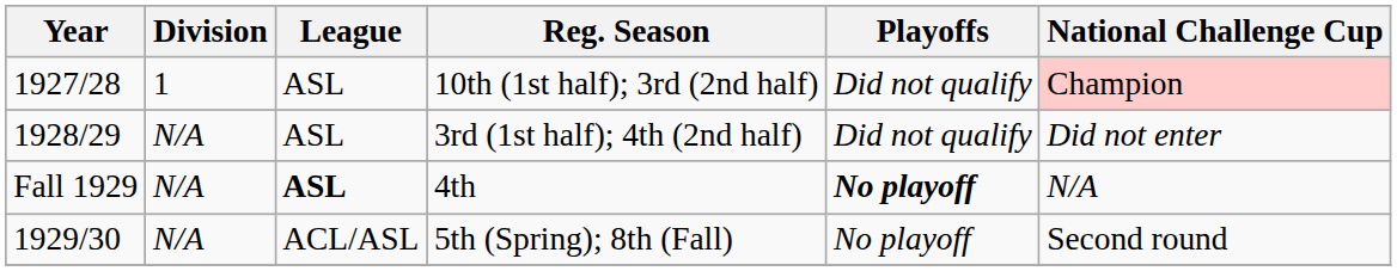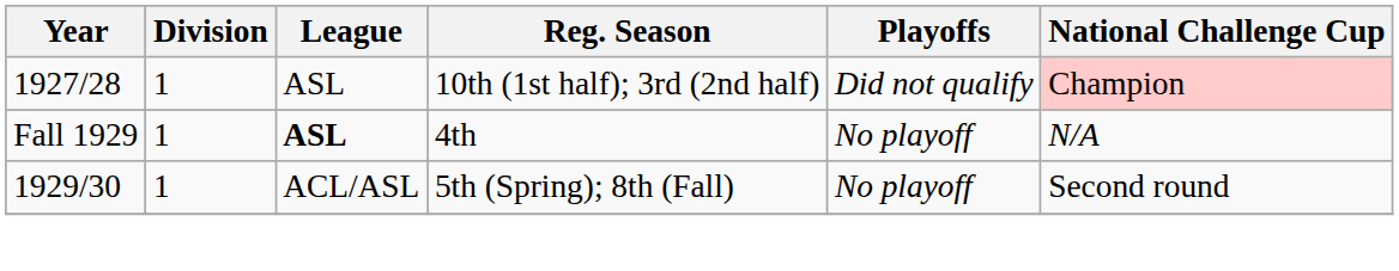- row: 1928/29 | N/A | ASL | 3rd (1st half); 4th (2nd half) | Did not qualify | Did not enter
4th | Division: N/A -> 1
4th | Playoffs: bold -> normal
5th (Spring); 8th (Fall) | Division: N/A -> 1
